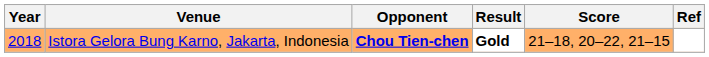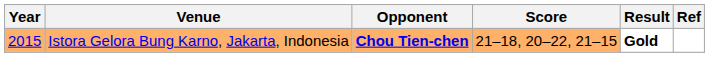columns swapped: Score <-> Result
Istora Gelora Bung Karno, Jakarta, Indonesia | Year: 2018 -> 2015
